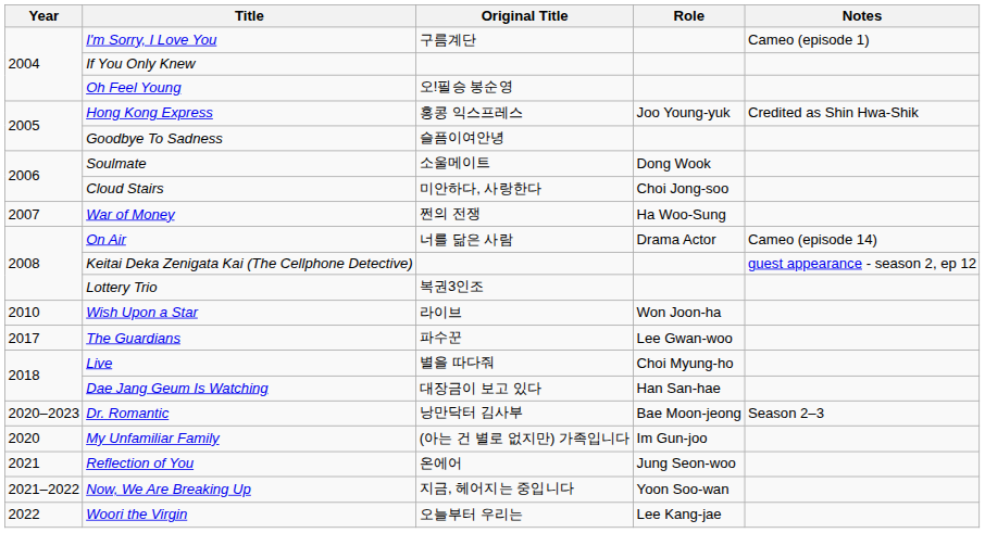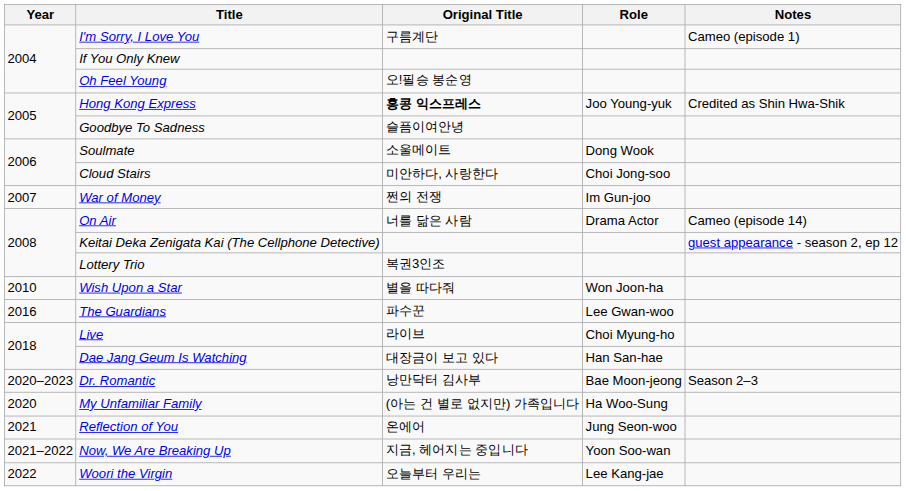Hong Kong Express | Original Title: normal -> bold
War of Money | Role: Ha Woo-Sung -> Im Gun-joo
Wish Upon a Star | Original Title: 라이브 -> 별을 따다줘
The Guardians | Year: 2017 -> 2016
Live | Original Title: 별을 따다줘 -> 라이브
My Unfamiliar Family | Role: Im Gun-joo -> Ha Woo-Sung
